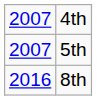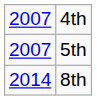8th | column 1: 2016 -> 2014
